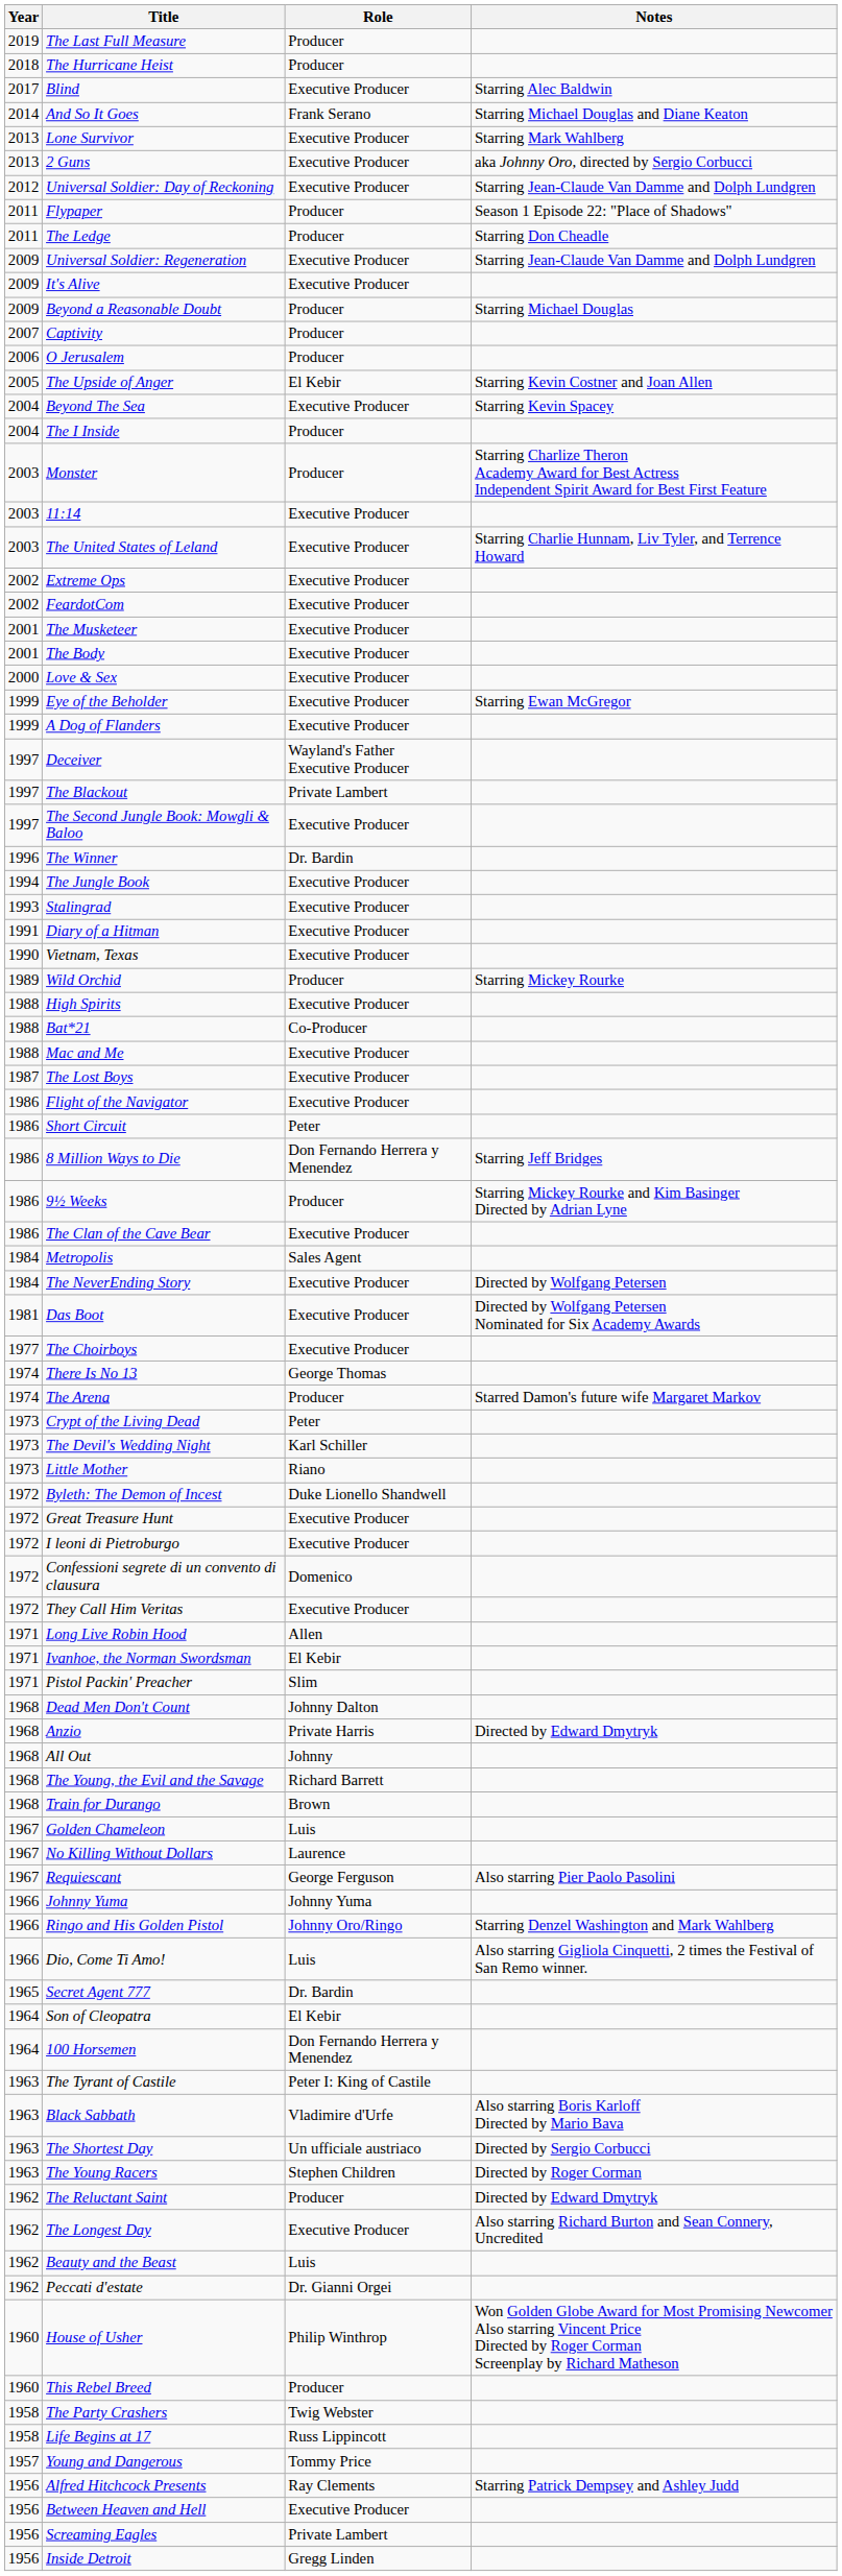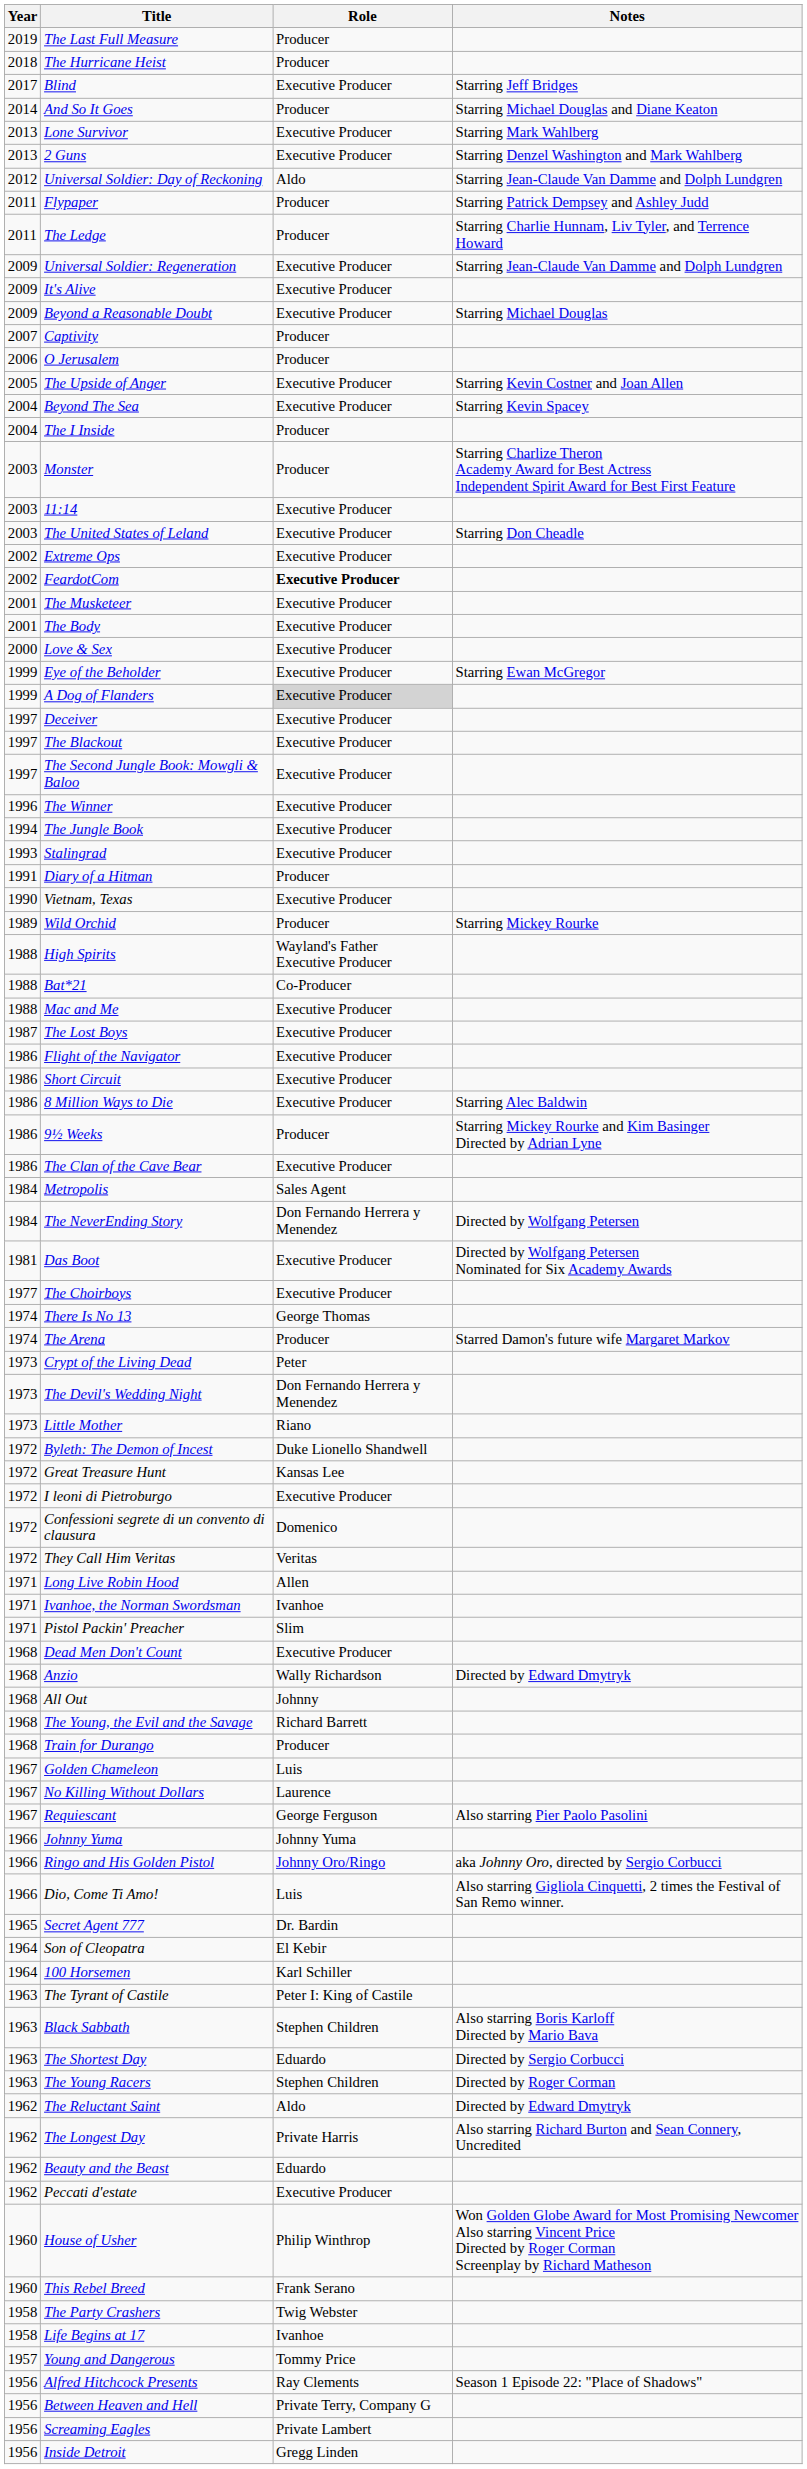Blind | Notes: Starring Alec Baldwin -> Starring Jeff Bridges
And So It Goes | Role: Frank Serano -> Producer
2 Guns | Notes: aka Johnny Oro, directed by Sergio Corbucci -> Starring Denzel Washington and Mark Wahlberg
Universal Soldier: Day of Reckoning | Role: Executive Producer -> Aldo
Flypaper | Notes: Season 1 Episode 22: "Place of Shadows" -> Starring Patrick Dempsey and Ashley Judd
The Ledge | Notes: Starring Don Cheadle -> Starring Charlie Hunnam, Liv Tyler, and Terrence Howard
Beyond a Reasonable Doubt | Role: Producer -> Executive Producer
The Upside of Anger | Role: El Kebir -> Executive Producer
The United States of Leland | Notes: Starring Charlie Hunnam, Liv Tyler, and Terrence Howard -> Starring Don Cheadle
FeardotCom | Role: normal -> bold
A Dog of Flanders | Role: no background -> lightgrey background
Deceiver | Role: Wayland's Father Executive Producer -> Executive Producer
The Blackout | Role: Private Lambert -> Executive Producer
The Winner | Role: Dr. Bardin -> Executive Producer
Diary of a Hitman | Role: Executive Producer -> Producer
High Spirits | Role: Executive Producer -> Wayland's Father Executive Producer
Short Circuit | Role: Peter -> Executive Producer
8 Million Ways to Die | Role: Don Fernando Herrera y Menendez -> Executive Producer
8 Million Ways to Die | Notes: Starring Jeff Bridges -> Starring Alec Baldwin
The NeverEnding Story | Role: Executive Producer -> Don Fernando Herrera y Menendez
The Devil's Wedding Night | Role: Karl Schiller -> Don Fernando Herrera y Menendez
Great Treasure Hunt | Role: Executive Producer -> Kansas Lee
They Call Him Veritas | Role: Executive Producer -> Veritas
Ivanhoe, the Norman Swordsman | Role: El Kebir -> Ivanhoe
Dead Men Don't Count | Role: Johnny Dalton -> Executive Producer
Anzio | Role: Private Harris -> Wally Richardson
Train for Durango | Role: Brown -> Producer
Ringo and His Golden Pistol | Notes: Starring Denzel Washington and Mark Wahlberg -> aka Johnny Oro, directed by Sergio Corbucci
100 Horsemen | Role: Don Fernando Herrera y Menendez -> Karl Schiller
Black Sabbath | Role: Vladimire d'Urfe -> Stephen Children
The Shortest Day | Role: Un ufficiale austriaco -> Eduardo
The Reluctant Saint | Role: Producer -> Aldo
The Longest Day | Role: Executive Producer -> Private Harris
Beauty and the Beast | Role: Luis -> Eduardo
Peccati d'estate | Role: Dr. Gianni Orgei -> Executive Producer
This Rebel Breed | Role: Producer -> Frank Serano
Life Begins at 17 | Role: Russ Lippincott -> Ivanhoe
Alfred Hitchcock Presents | Notes: Starring Patrick Dempsey and Ashley Judd -> Season 1 Episode 22: "Place of Shadows"
Between Heaven and Hell | Role: Executive Producer -> Private Terry, Company G
